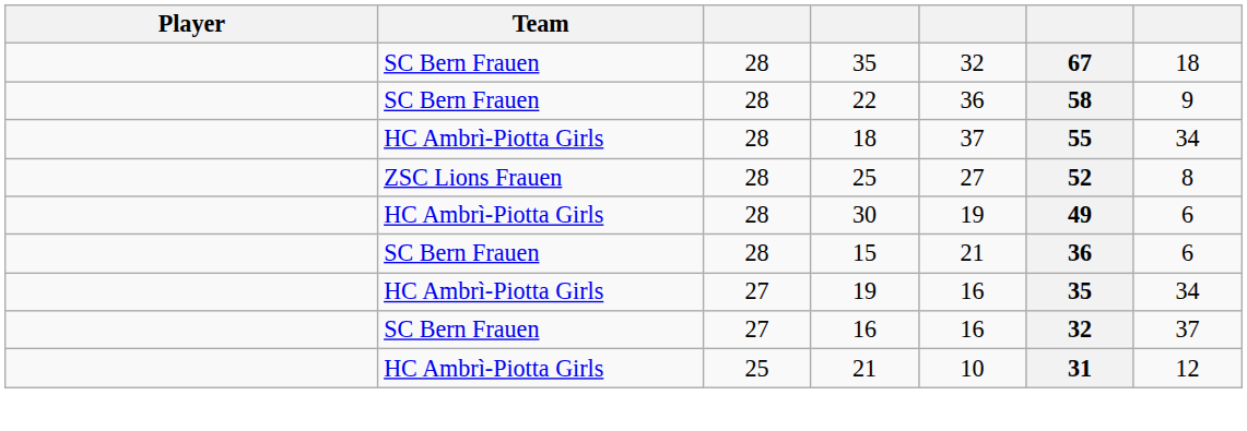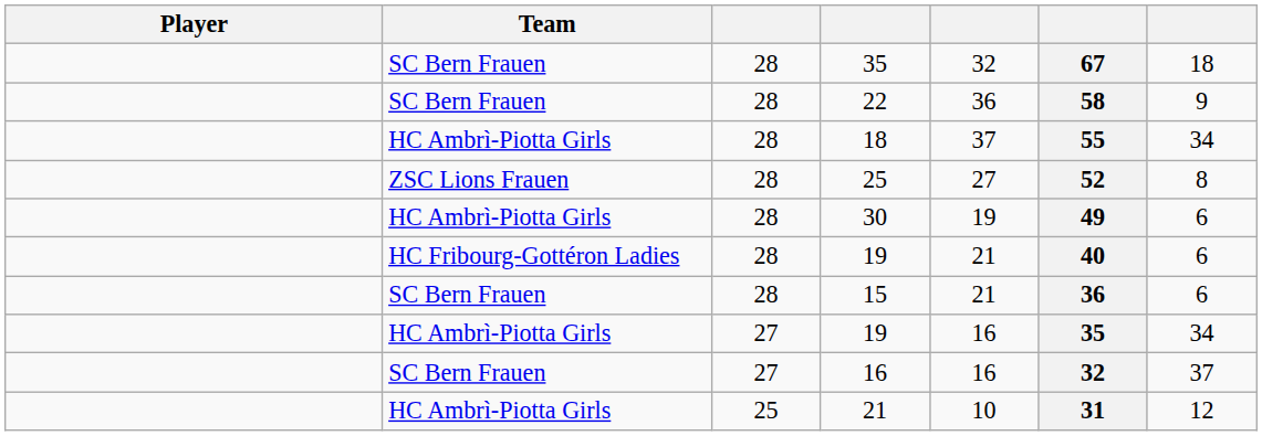+ row: HC Fribourg-Gottéron Ladies | 28 | 19 | 21 | 40 | 6
